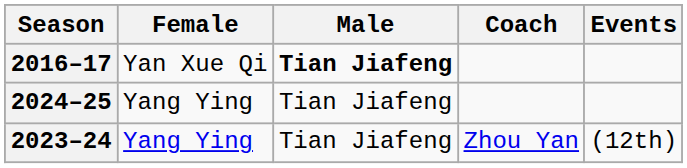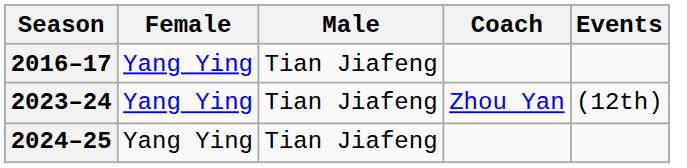2016–17 | Female: Yan Xue Qi -> Yang Ying
2016–17 | Male: bold -> normal
rows swapped: 2023–24 <-> 2024–25
